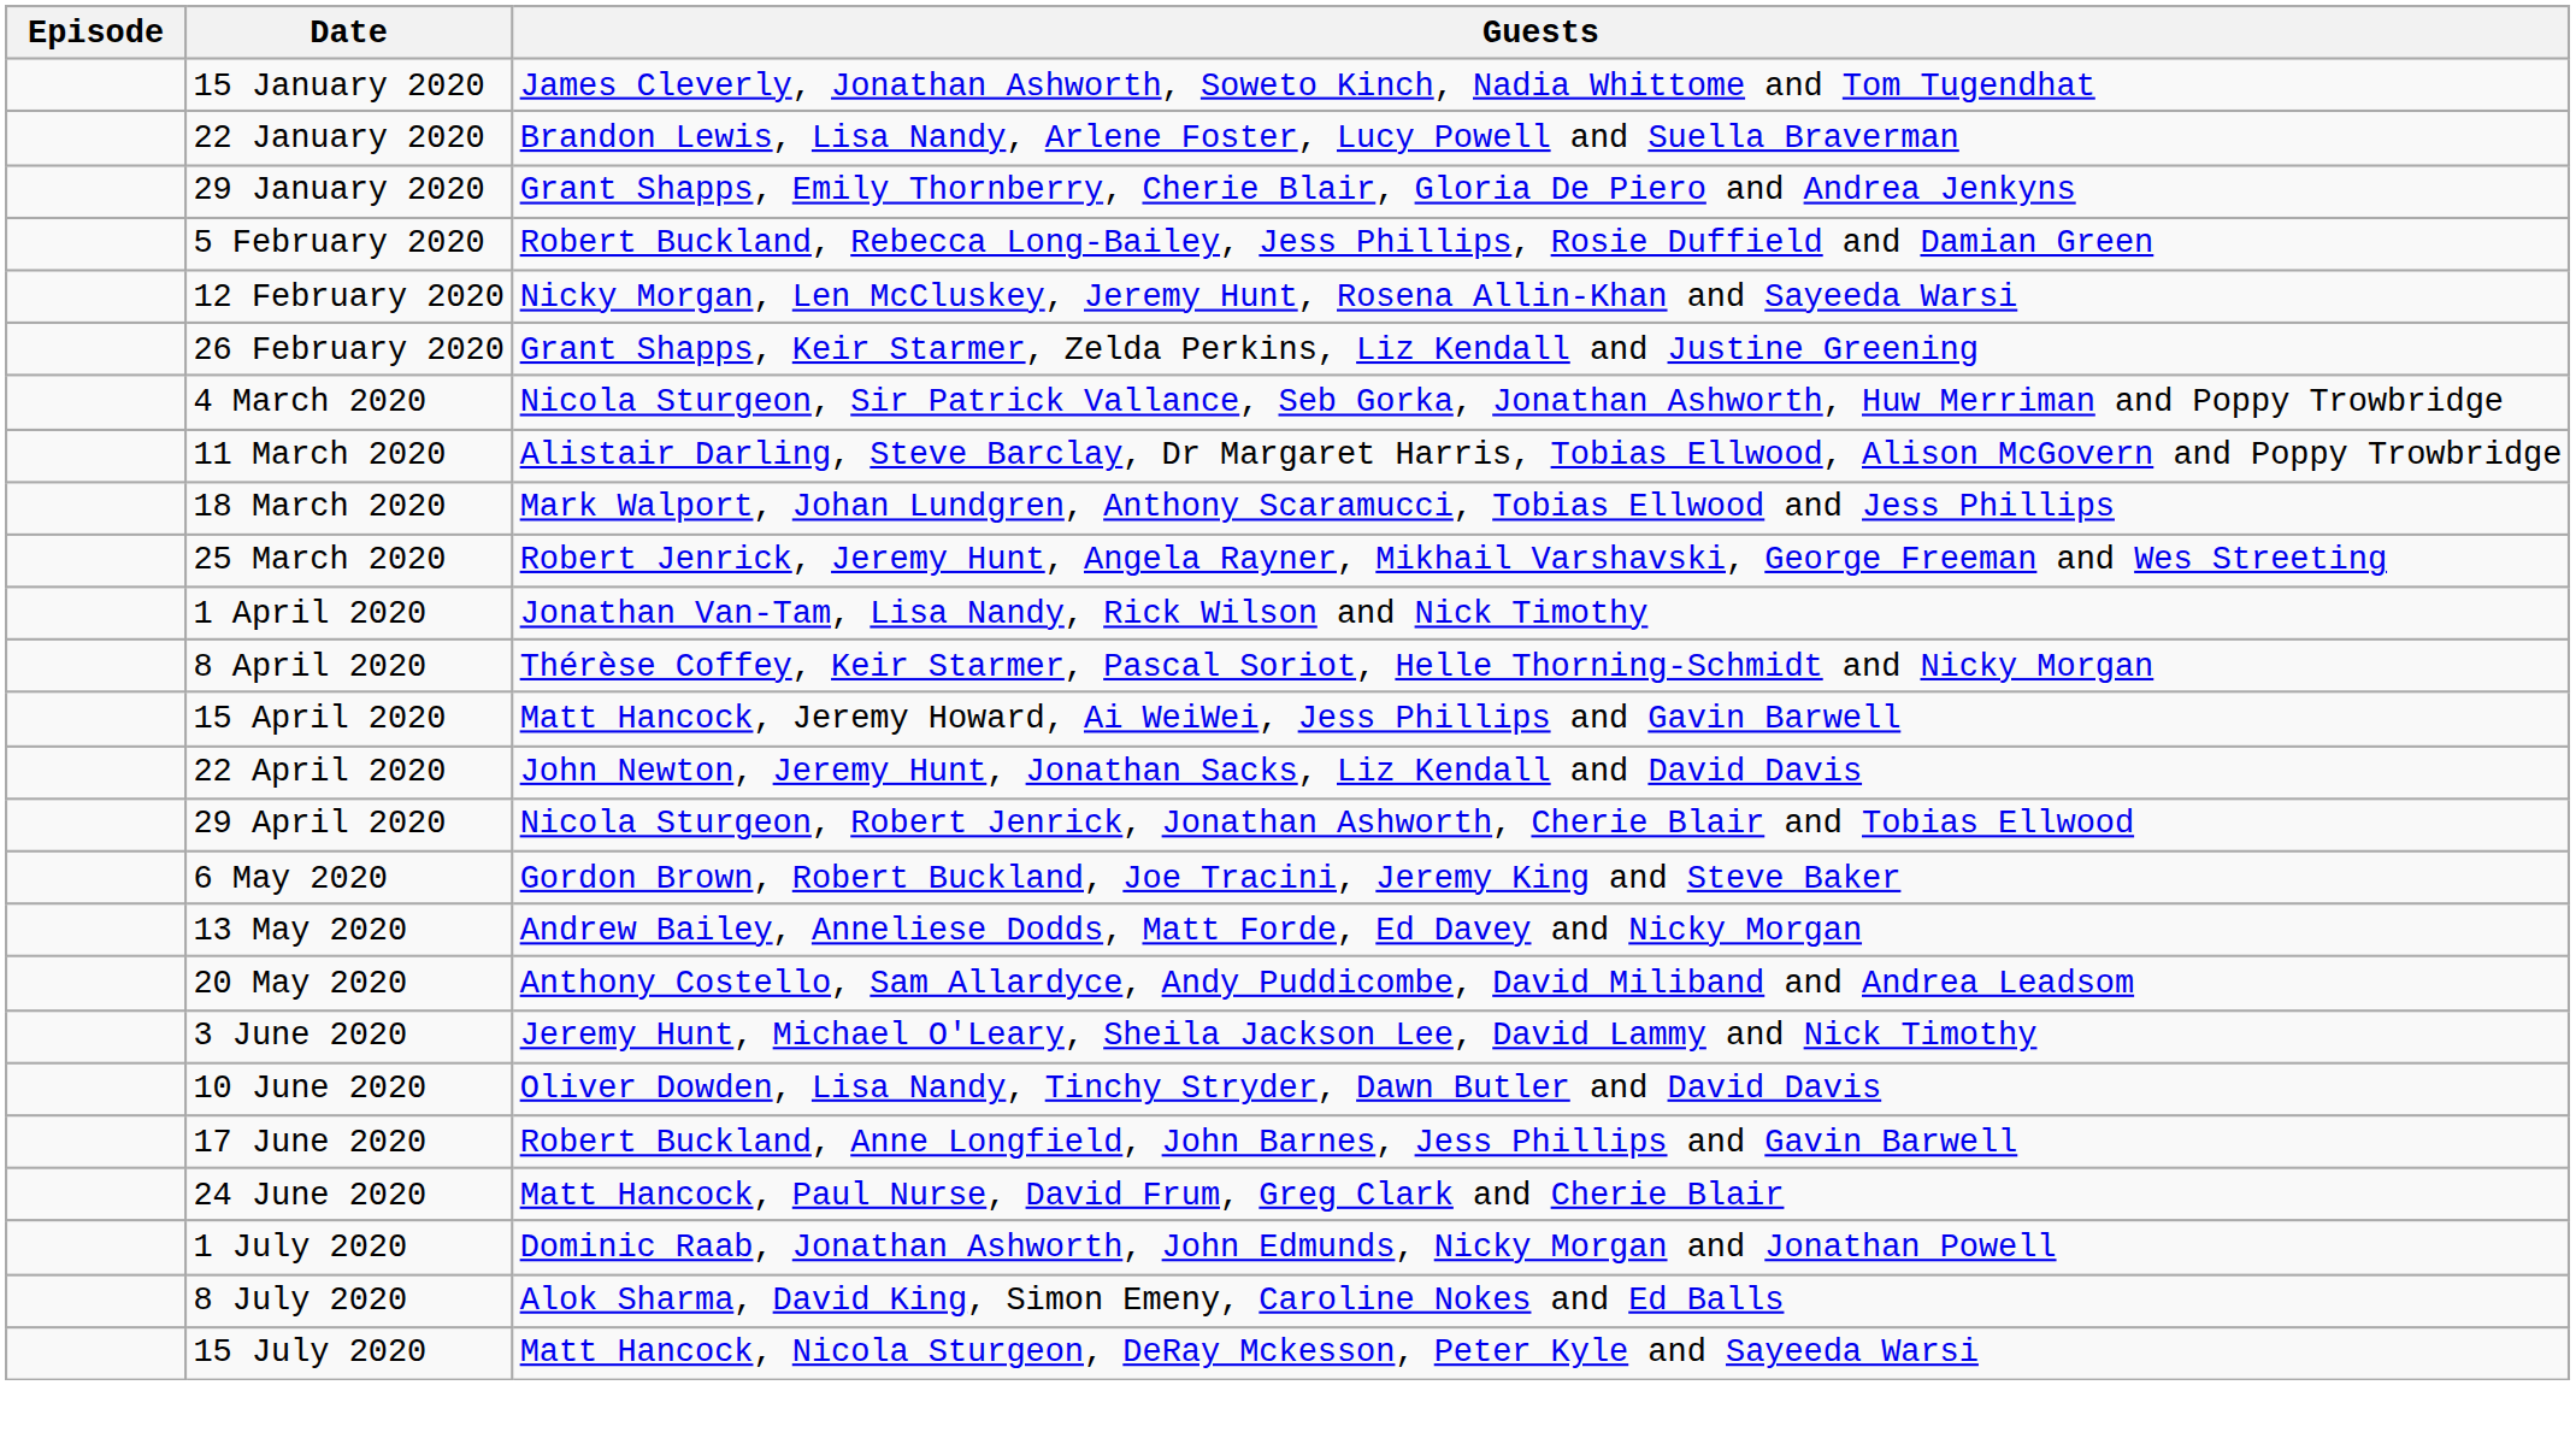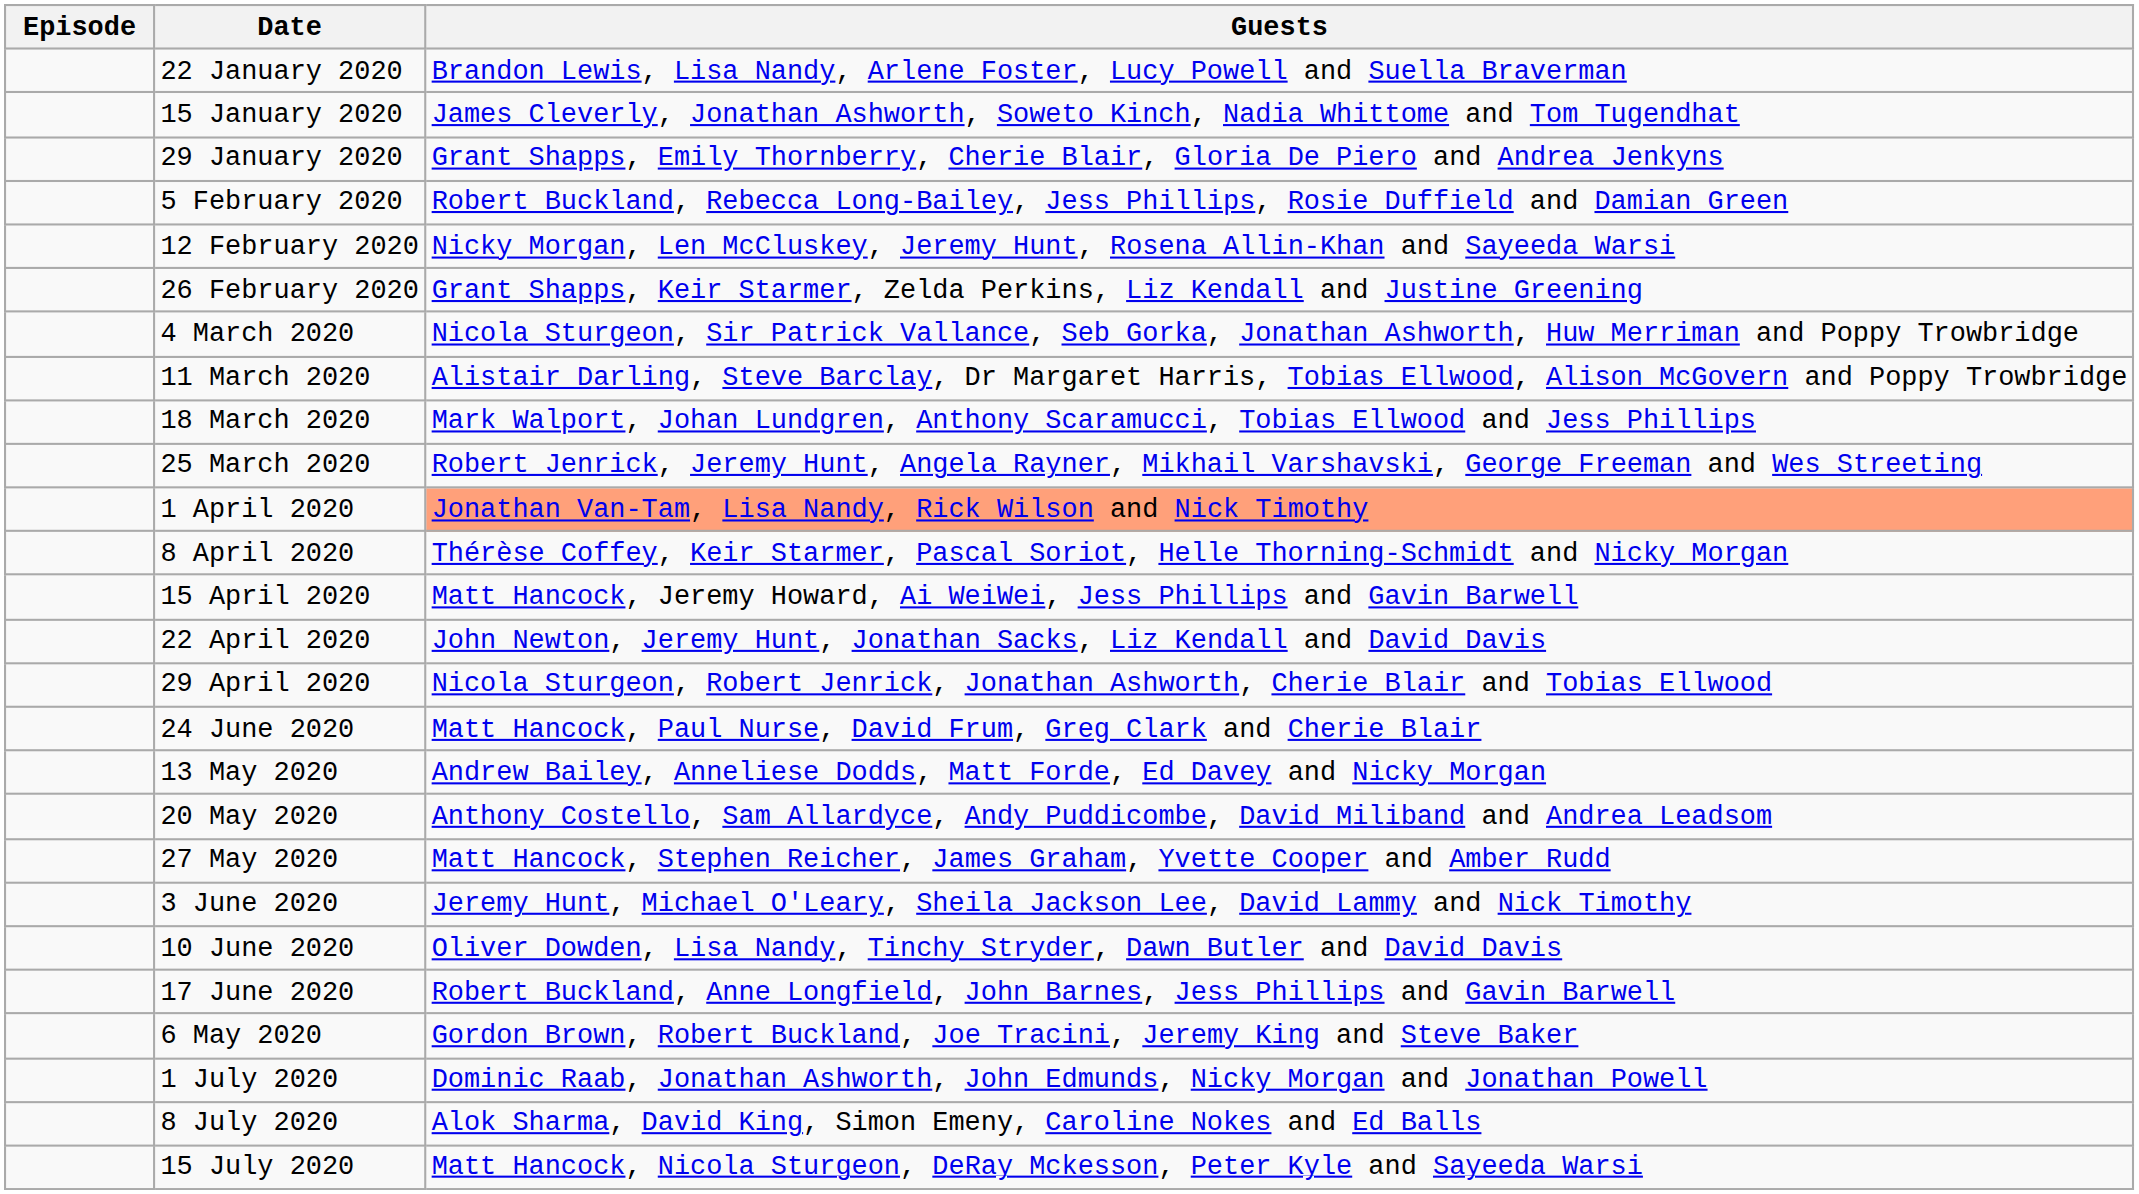rows swapped: 15 January 2020 <-> 22 January 2020
1 April 2020 | Guests: no background -> lightsalmon background
rows swapped: 6 May 2020 <-> 24 June 2020
+ row: 27 May 2020 | Matt Hancock, Stephen Reicher, James Graham, Yvette Cooper and Amber Rudd
